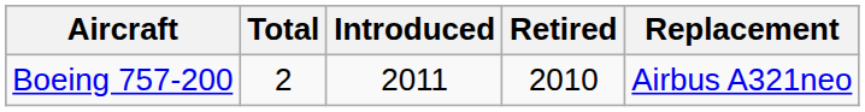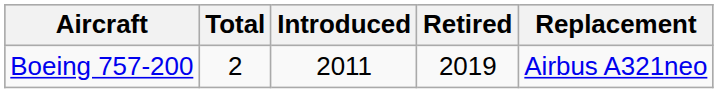Boeing 757-200 | Retired: 2010 -> 2019
